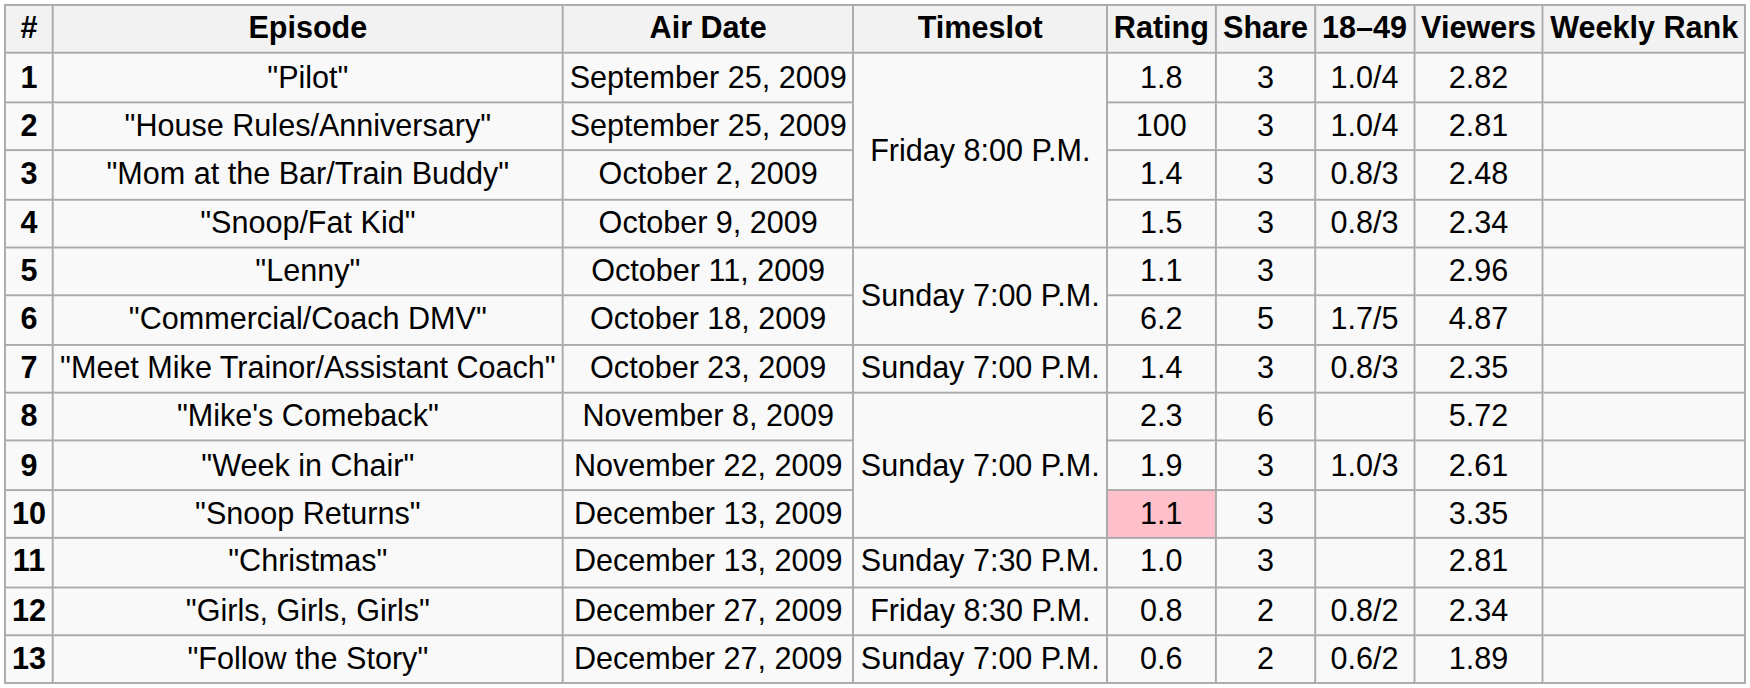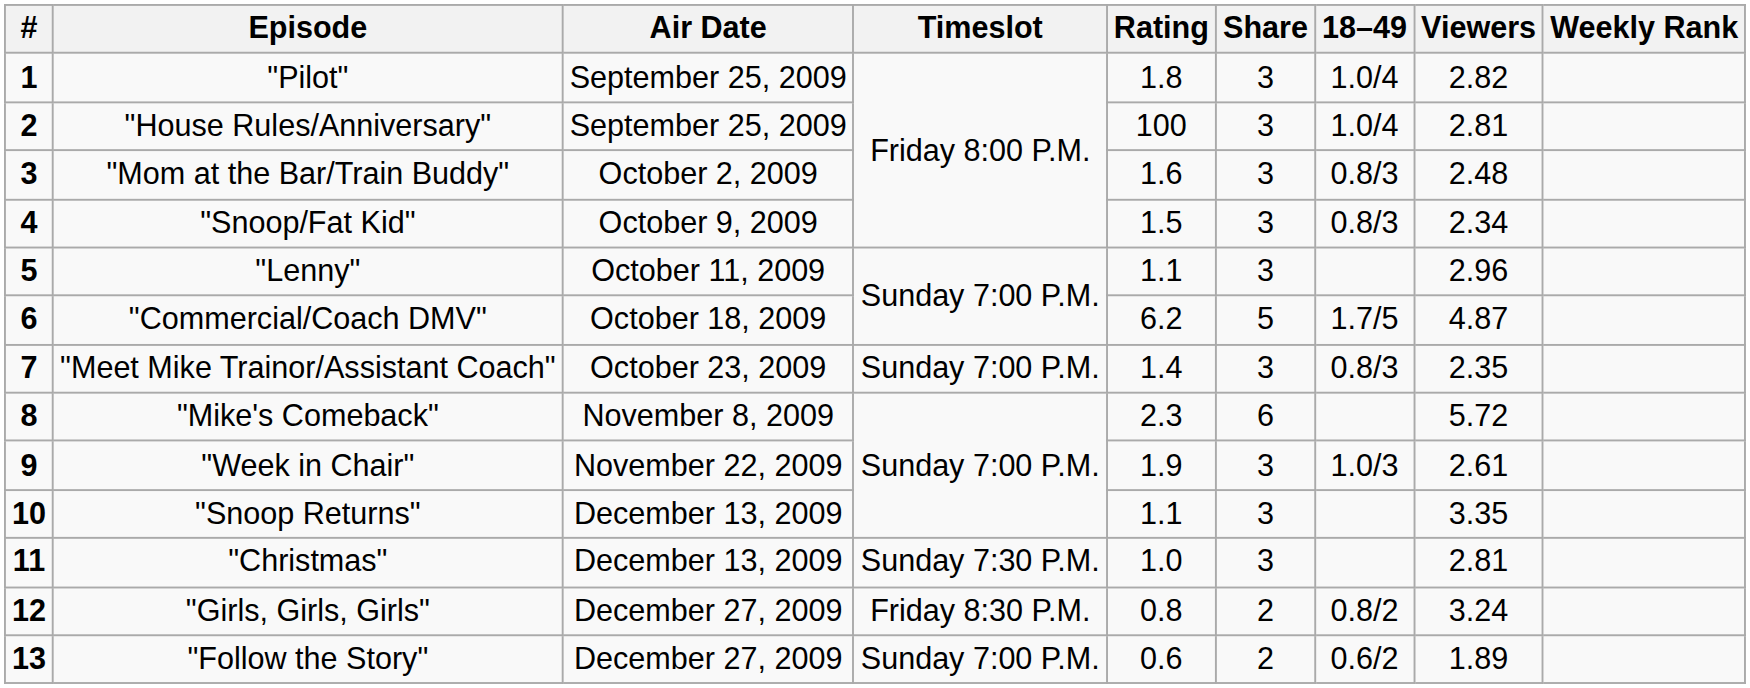"Mom at the Bar/Train Buddy" | Rating: 1.4 -> 1.6
"Snoop Returns" | Rating: pink background -> no background
"Girls, Girls, Girls" | Viewers: 2.34 -> 3.24
